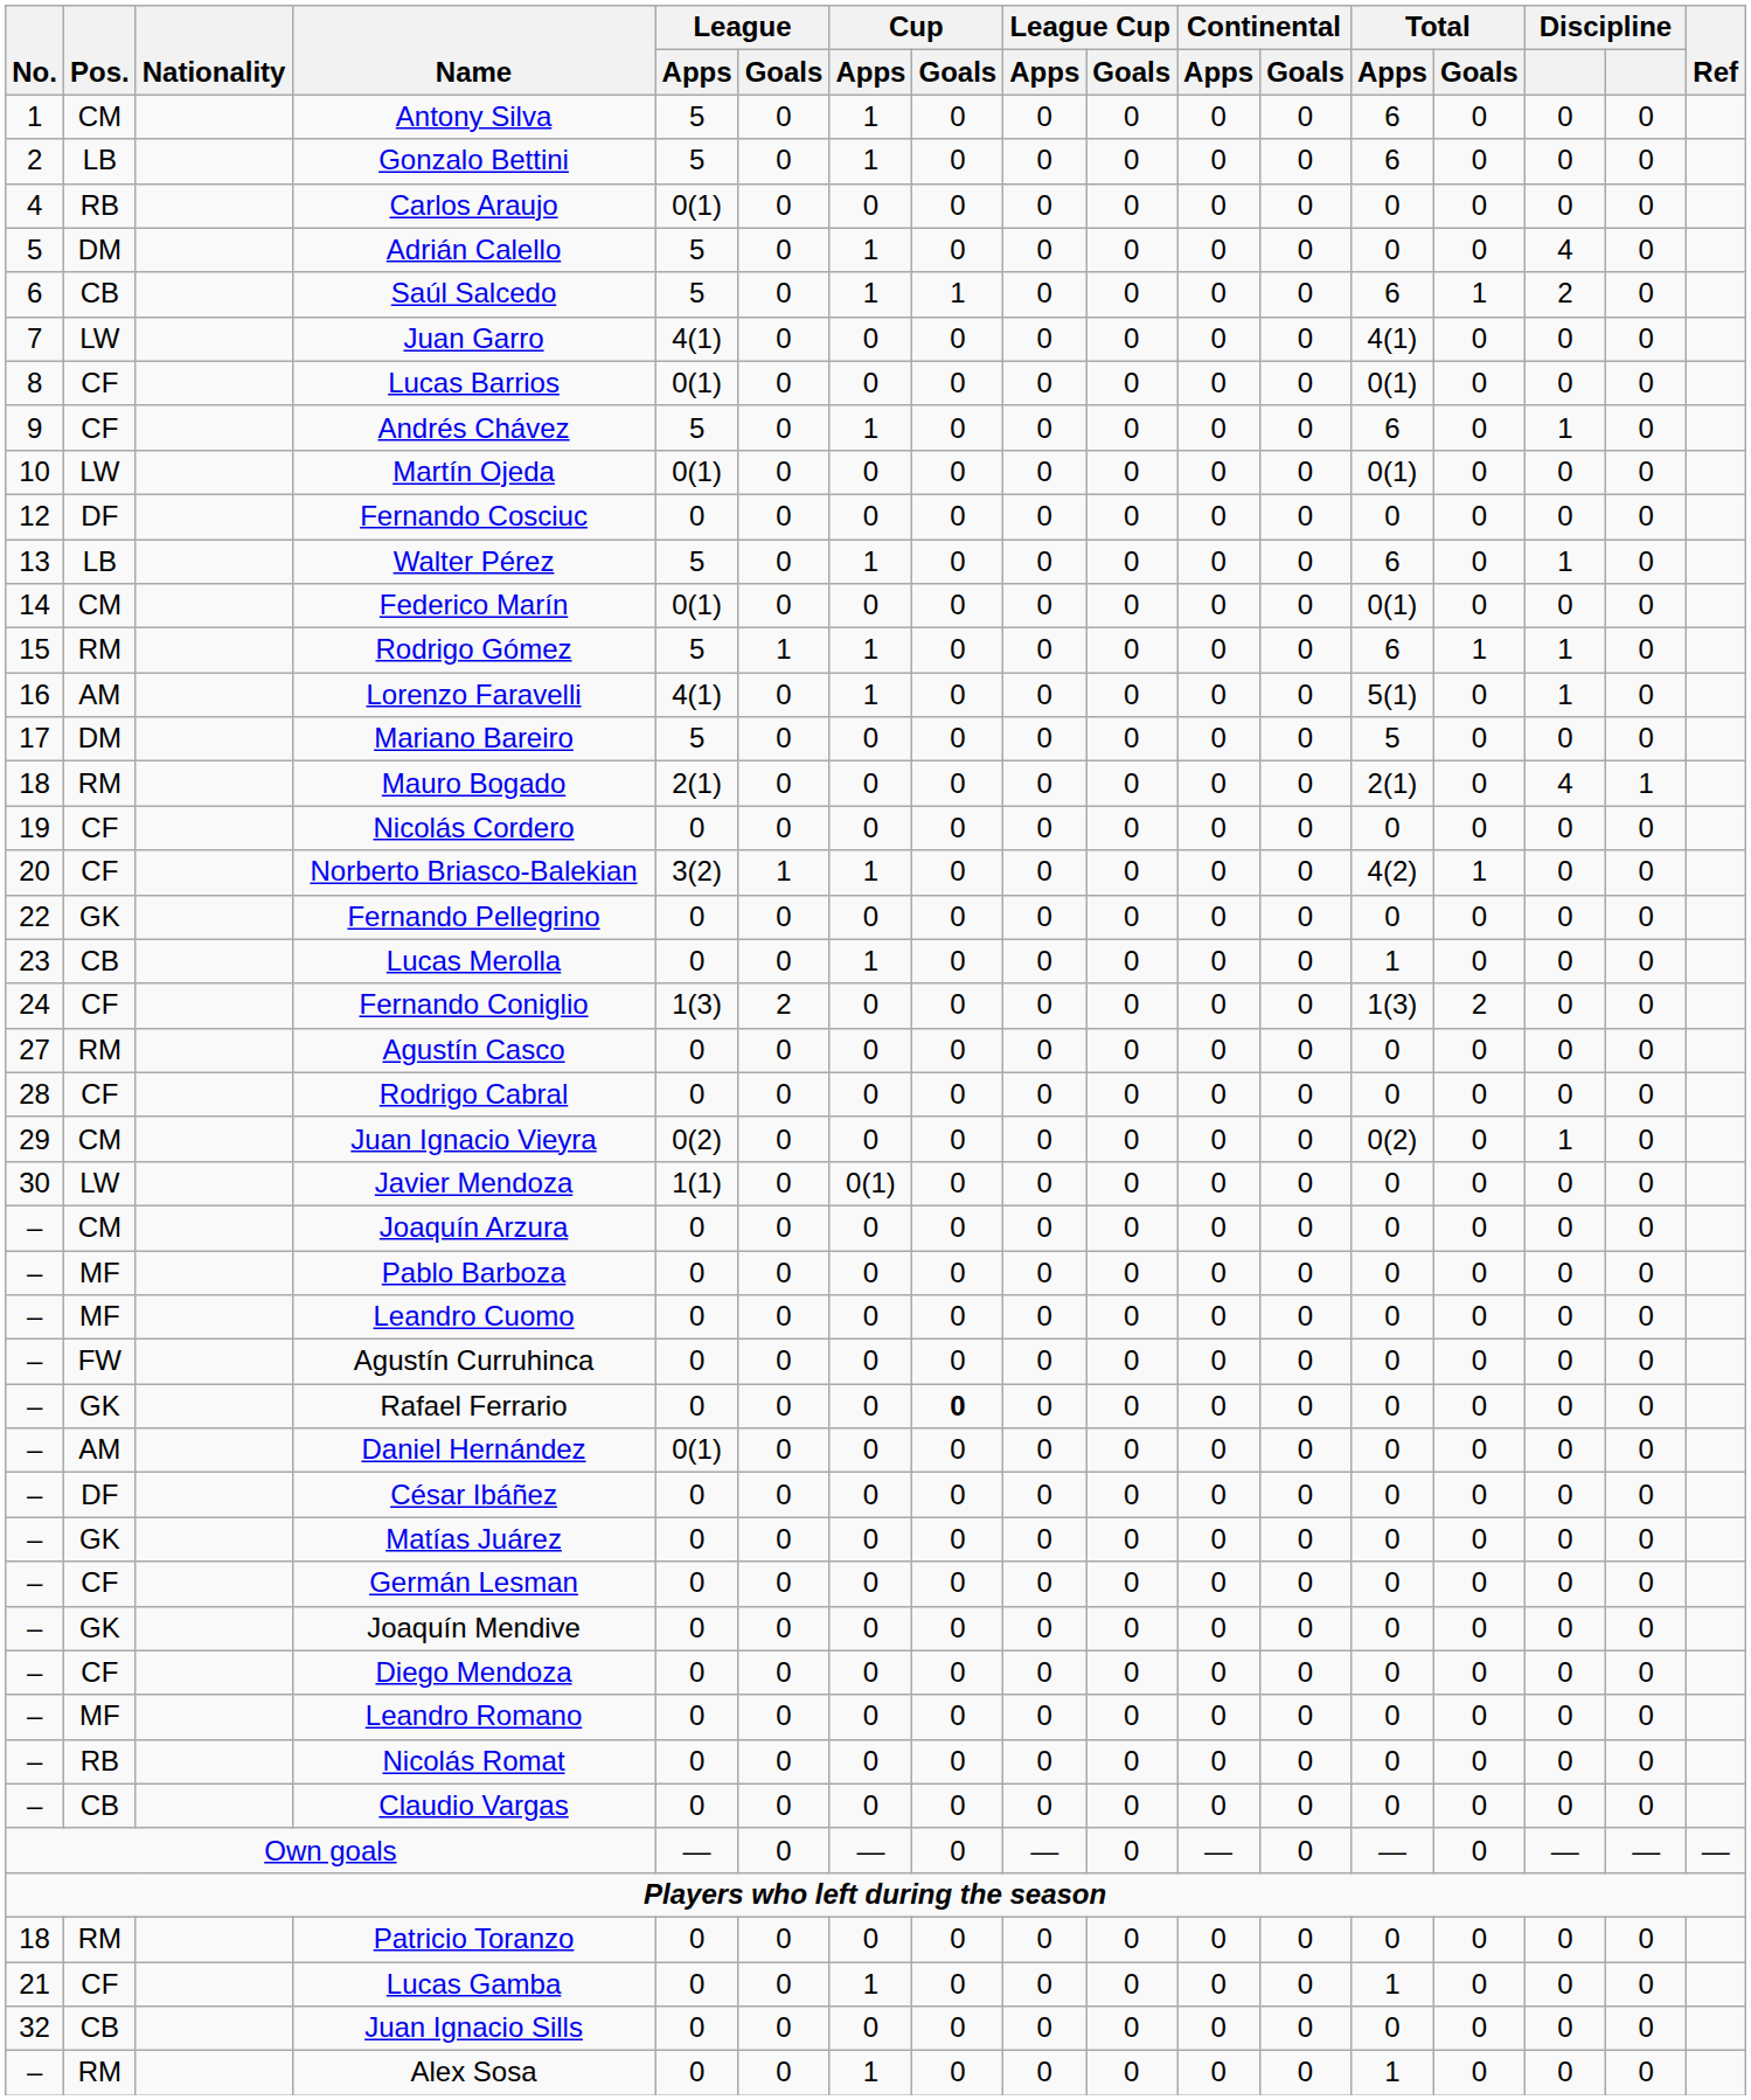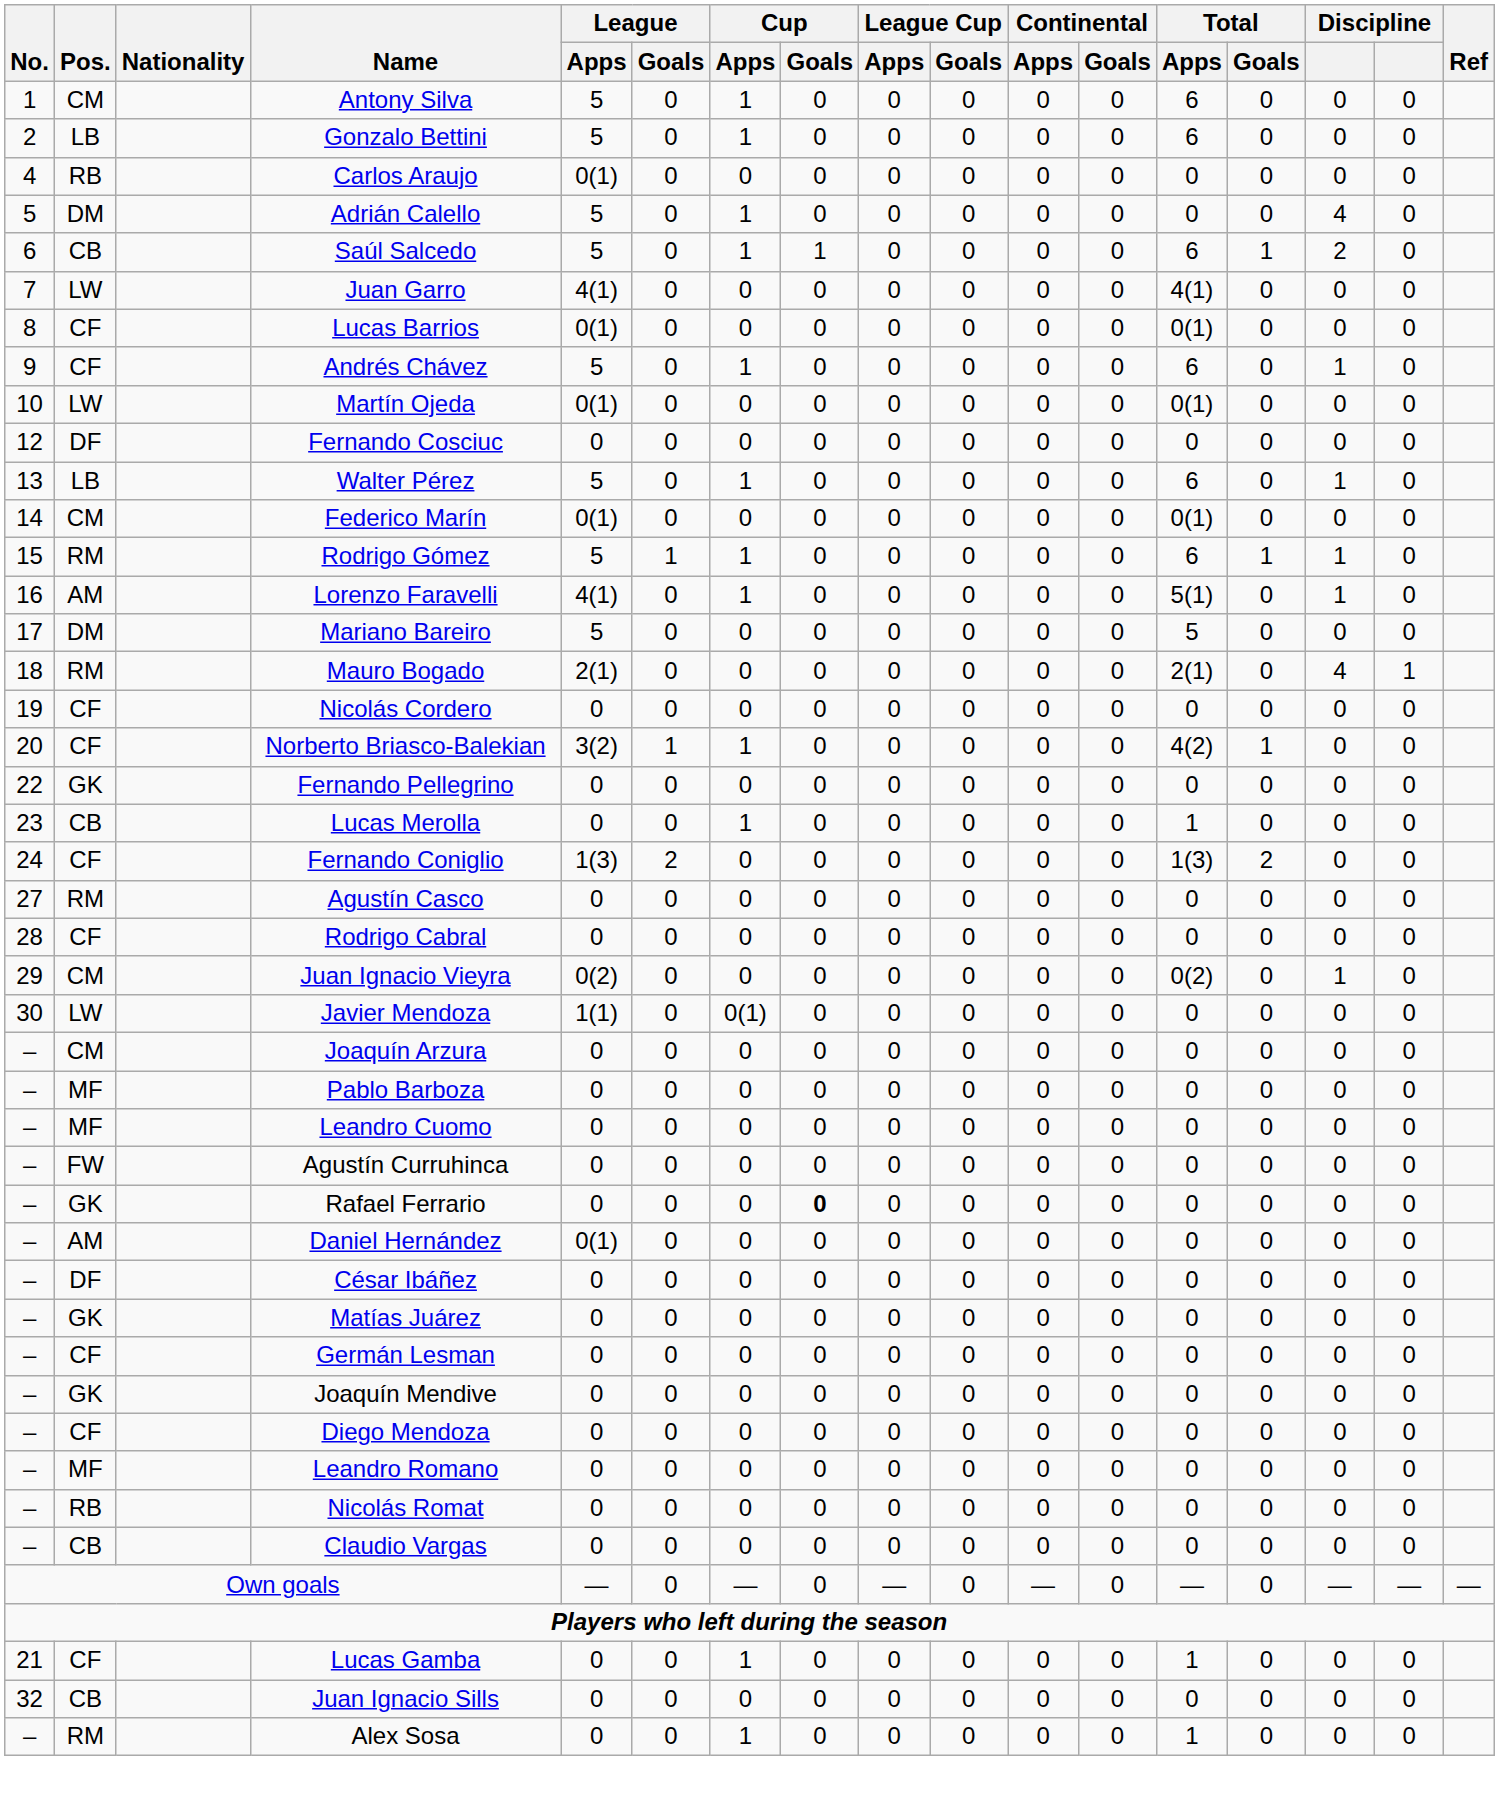- row: 18 | RM | Patricio Toranzo | 0 | 0 | 0 | 0 | 0 | 0 | 0 | 0 | 0 | 0 | 0 | 0
